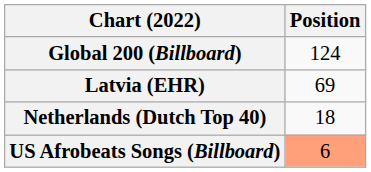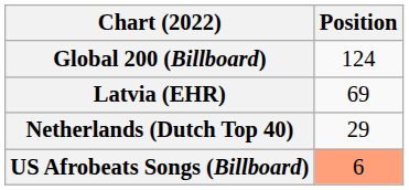Netherlands (Dutch Top 40) | Position: 18 -> 29
